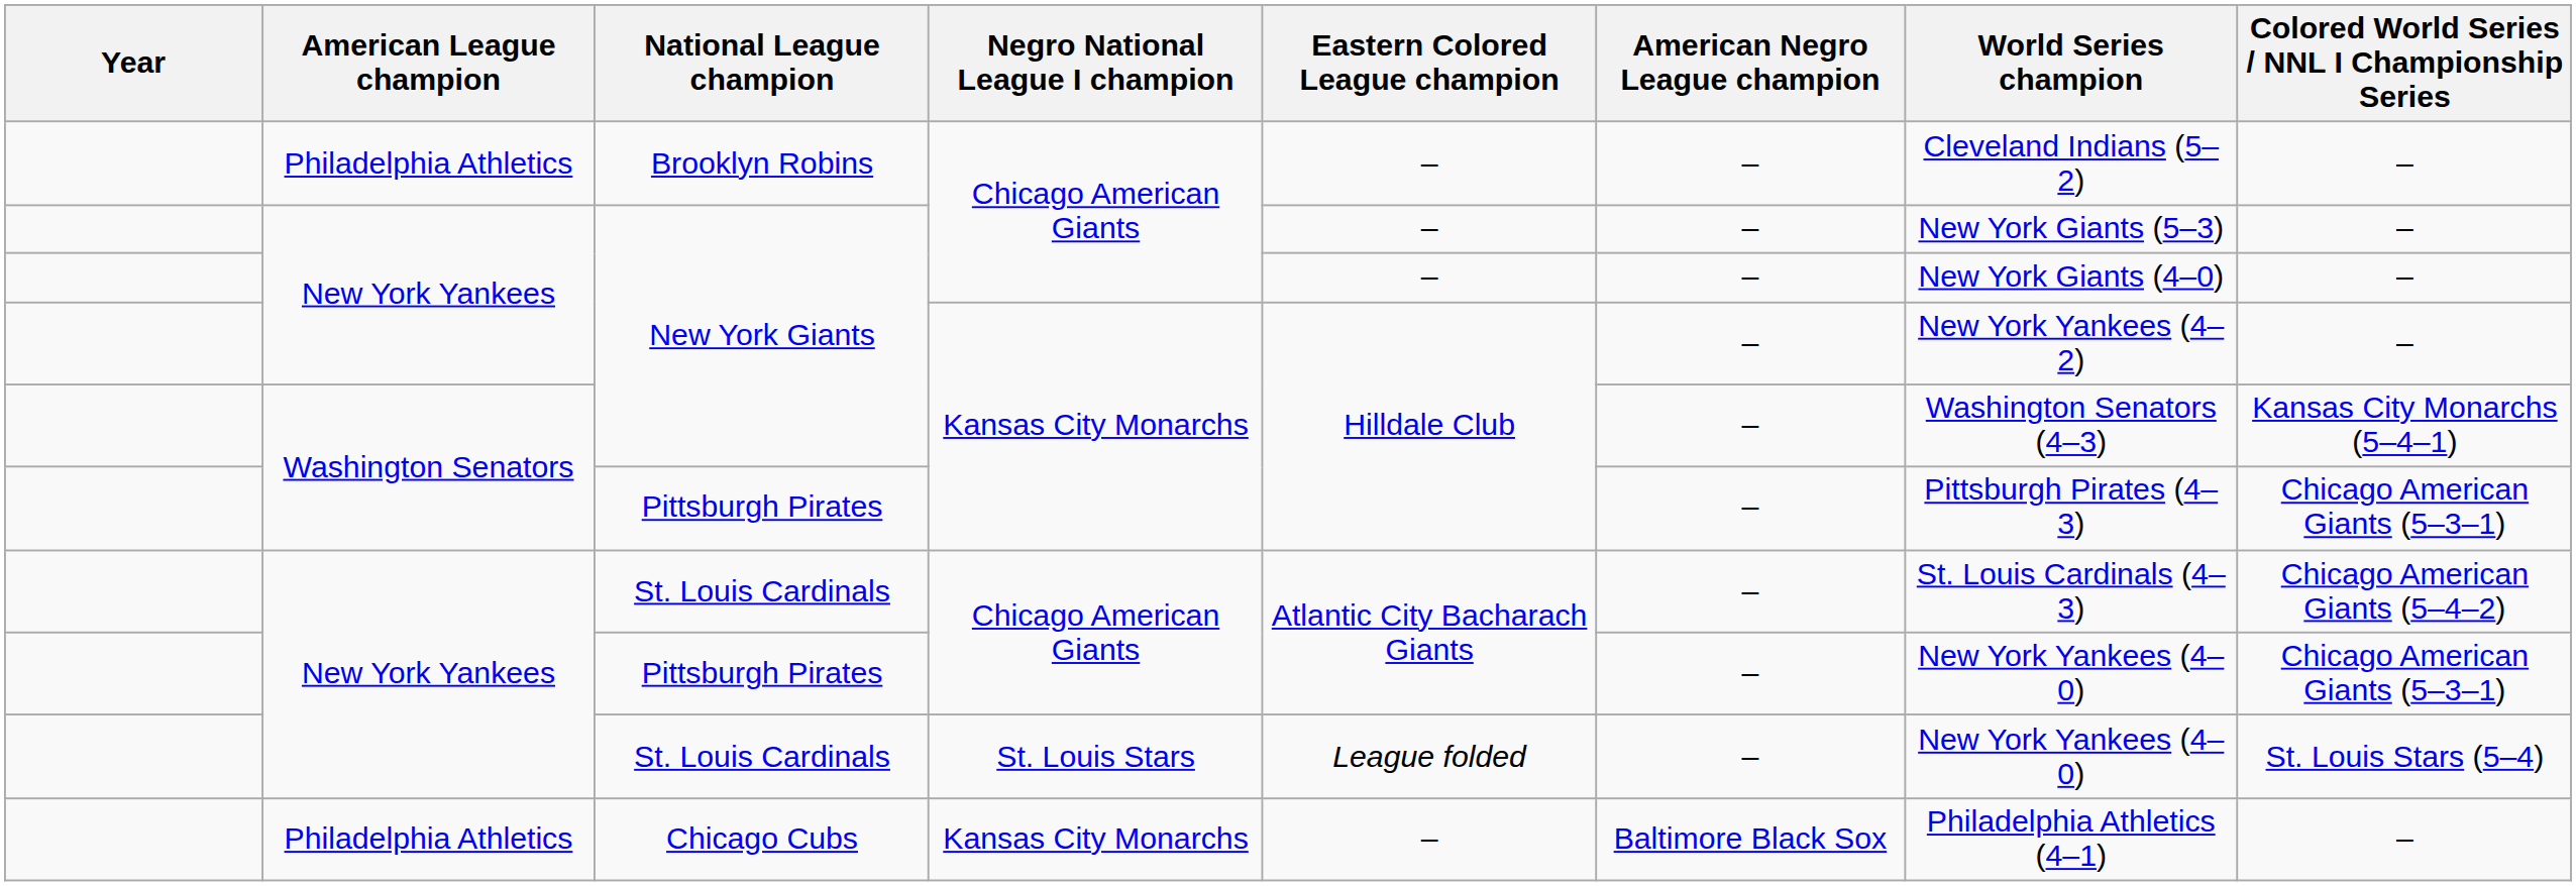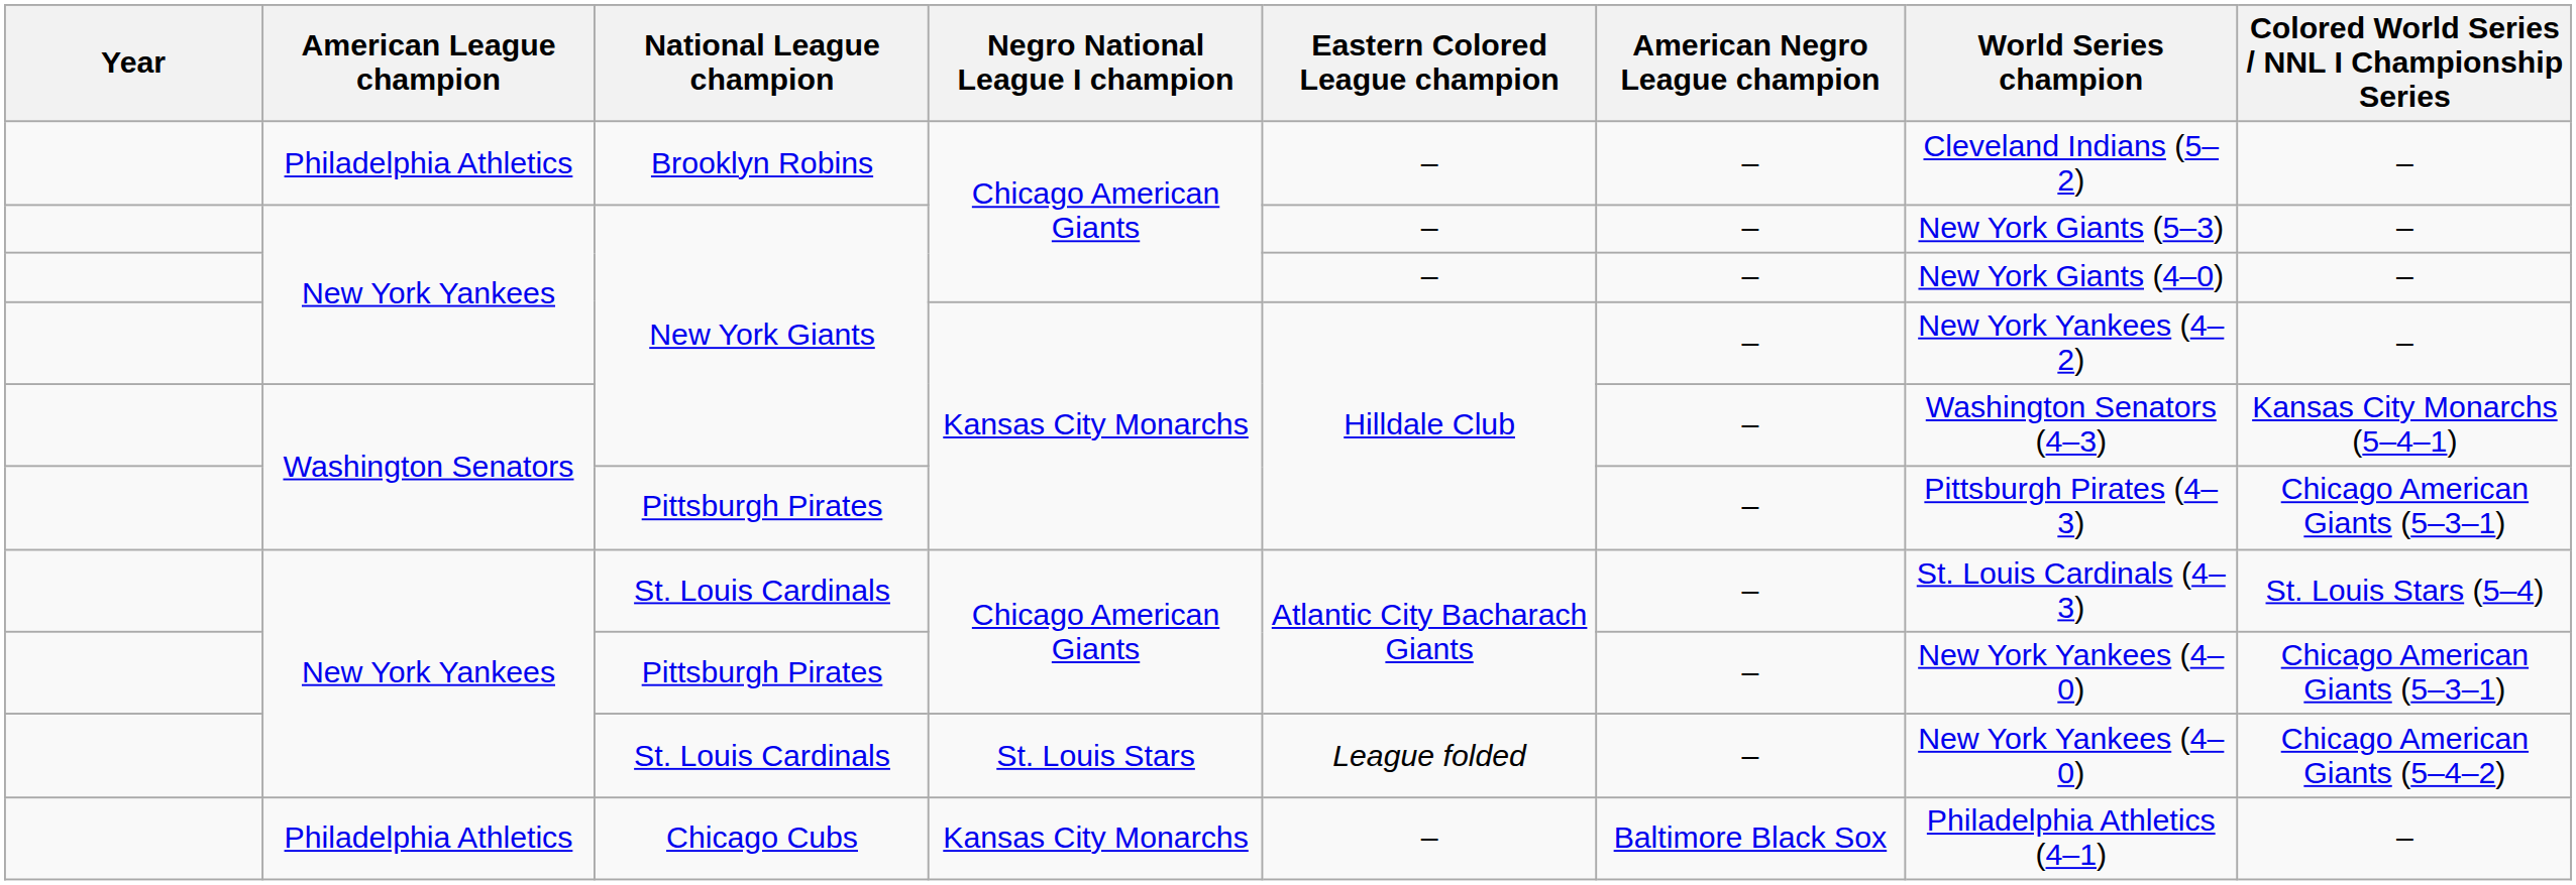St. Louis Cardinals / Chicago American Giants | Colored World Series / NNL I Championship Series: Chicago American Giants (5–4–2) -> St. Louis Stars (5–4)
St. Louis Cardinals / St. Louis Stars | Colored World Series / NNL I Championship Series: St. Louis Stars (5–4) -> Chicago American Giants (5–4–2)
